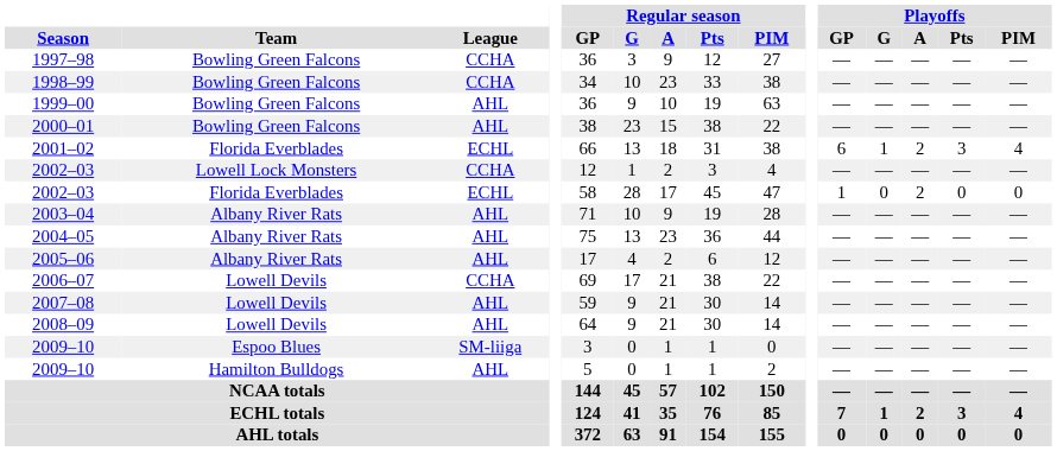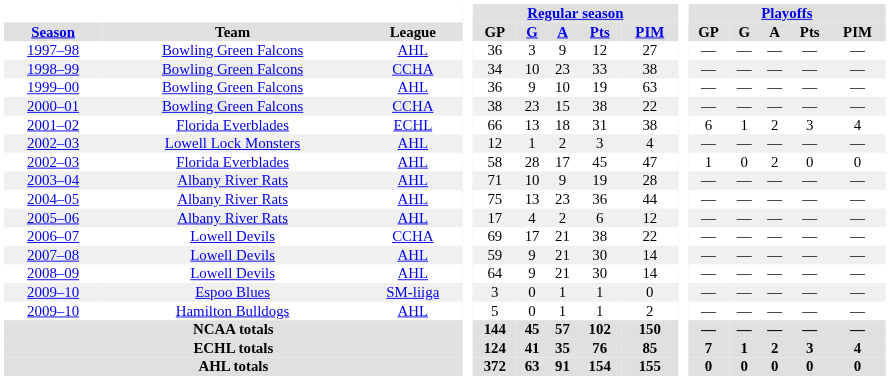1997–98 | League: CCHA -> AHL
2000–01 | League: AHL -> CCHA
2002–03 / Lowell Lock Monsters | League: CCHA -> AHL
2002–03 / Florida Everblades | League: ECHL -> AHL
